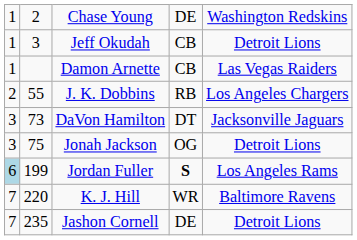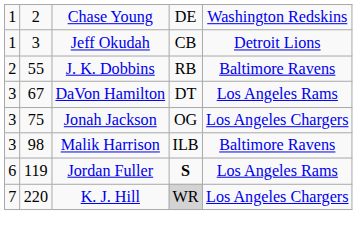- row: 1 | Damon Arnette | CB | Las Vegas Raiders
J. K. Dobbins | column 5: Los Angeles Chargers -> Baltimore Ravens
DaVon Hamilton | column 2: 73 -> 67
DaVon Hamilton | column 5: Jacksonville Jaguars -> Los Angeles Rams
Jonah Jackson | column 5: Detroit Lions -> Los Angeles Chargers
+ row: 3 | 98 | Malik Harrison | ILB | Baltimore Ravens
Jordan Fuller | column 1: lightblue background -> no background
Jordan Fuller | column 2: 199 -> 119
K. J. Hill | column 4: no background -> lightgrey background
K. J. Hill | column 5: Baltimore Ravens -> Los Angeles Chargers
- row: 7 | 235 | Jashon Cornell | DE | Detroit Lions
